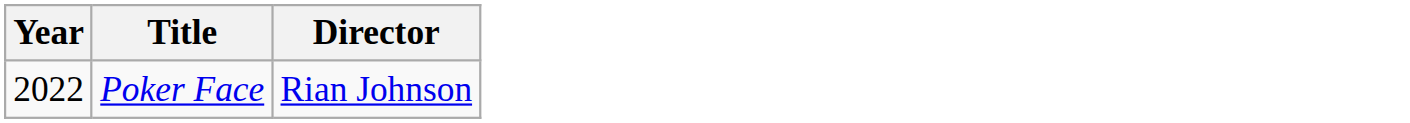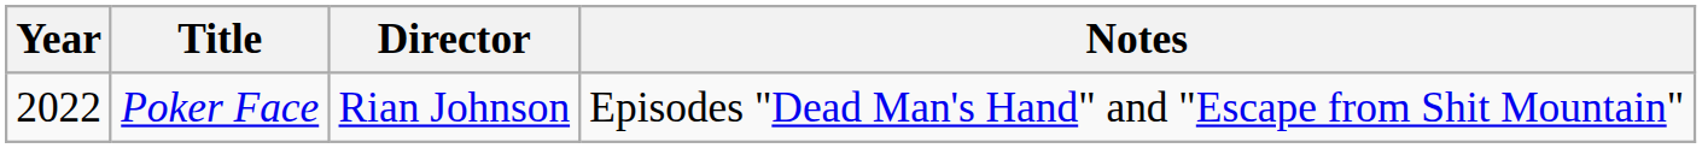+ column: Notes | Episodes "Dead Man's Hand" and "Escape from Shit Mountain"
